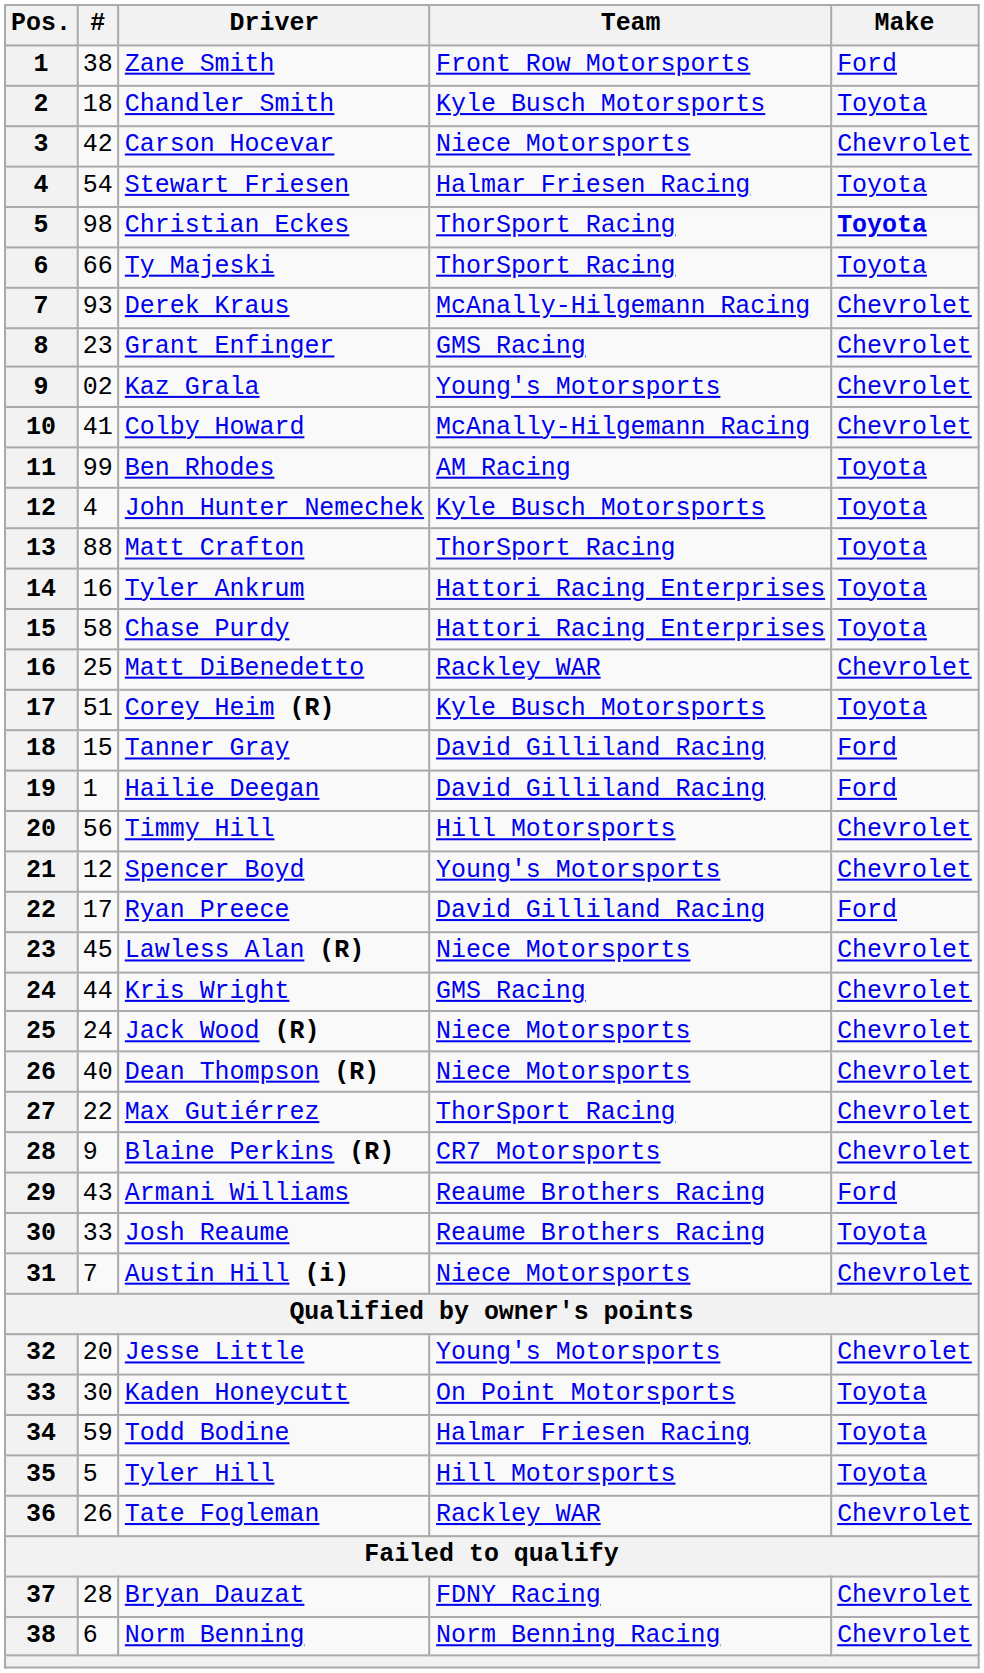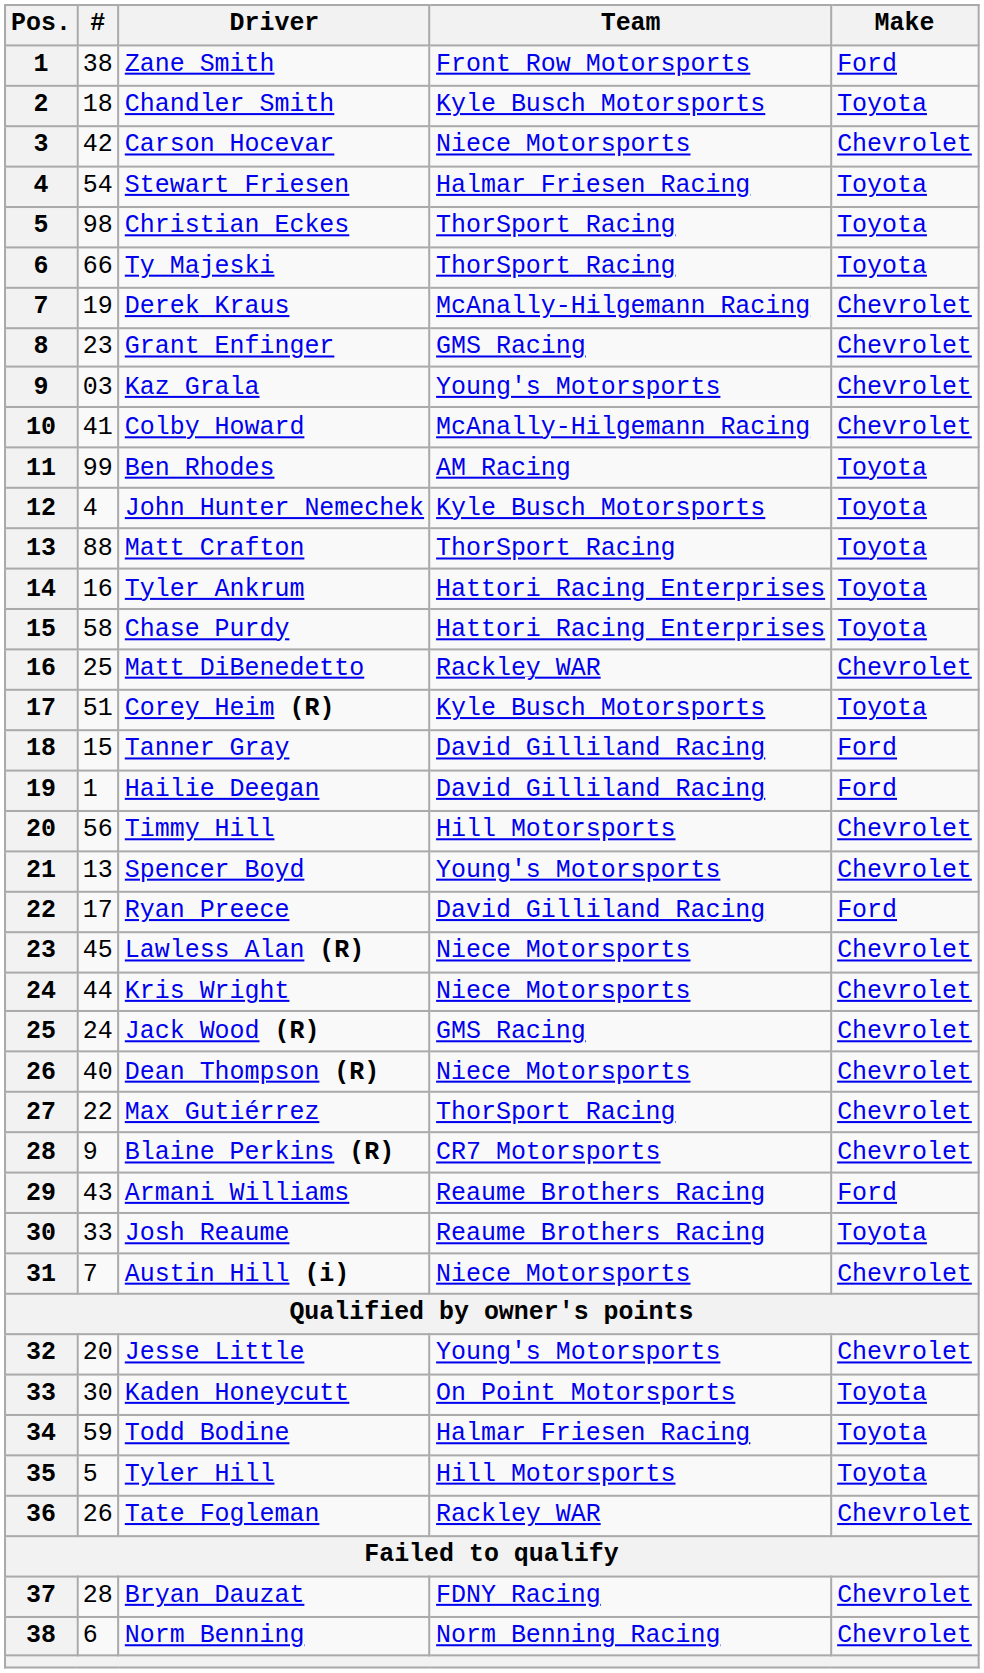Christian Eckes | Make: bold -> normal
Derek Kraus | #: 93 -> 19
Kaz Grala | #: 02 -> 03
Spencer Boyd | #: 12 -> 13
Kris Wright | Team: GMS Racing -> Niece Motorsports
Jack Wood (R) | Team: Niece Motorsports -> GMS Racing
